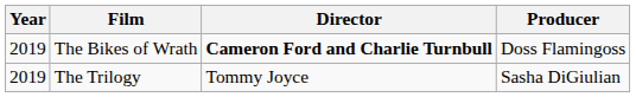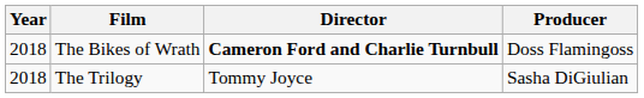The Bikes of Wrath | Year: 2019 -> 2018
The Trilogy | Year: 2019 -> 2018
